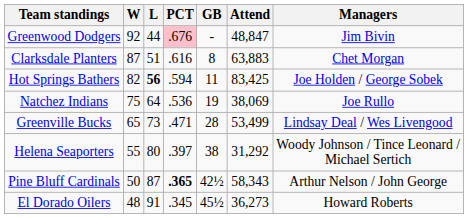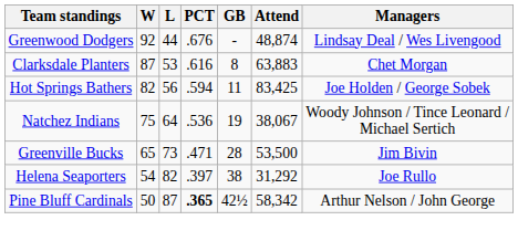Greenwood Dodgers | PCT: pink background -> no background
Greenwood Dodgers | Attend: 48,847 -> 48,874
Greenwood Dodgers | Managers: Jim Bivin -> Lindsay Deal / Wes Livengood
Clarksdale Planters | L: 51 -> 53
Hot Springs Bathers | L: bold -> normal
Natchez Indians | Attend: 38,069 -> 38,067
Natchez Indians | Managers: Joe Rullo -> Woody Johnson / Tince Leonard / Michael Sertich
Greenville Bucks | Attend: 53,499 -> 53,500
Greenville Bucks | Managers: Lindsay Deal / Wes Livengood -> Jim Bivin
Helena Seaporters | W: 55 -> 54
Helena Seaporters | L: 80 -> 82
Helena Seaporters | Managers: Woody Johnson / Tince Leonard / Michael Sertich -> Joe Rullo
Pine Bluff Cardinals | Attend: 58,343 -> 58,342
- row: El Dorado Oilers | 48 | 91 | .345 | 45½ | 36,273 | Howard Roberts
